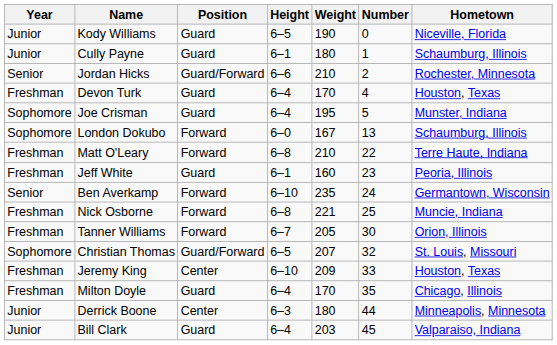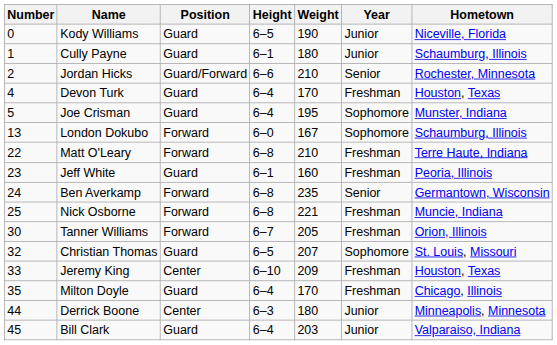columns swapped: Number <-> Year
Ben Averkamp | Height: 6–10 -> 6–8
Christian Thomas | Position: Guard/Forward -> Guard
